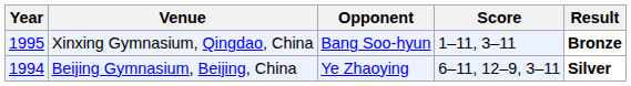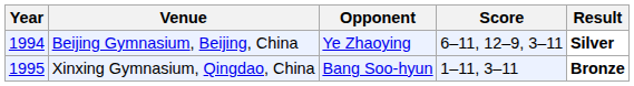rows swapped: Beijing Gymnasium, Beijing, China <-> Xinxing Gymnasium, Qingdao, China
